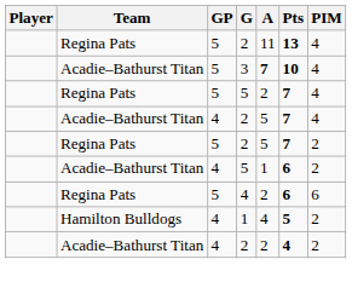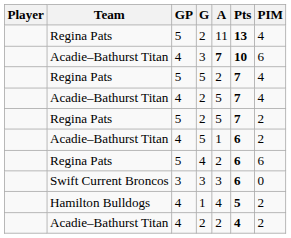Acadie–Bathurst Titan / 3 | GP: 5 -> 4
Acadie–Bathurst Titan / 3 | PIM: 4 -> 6
+ row: Swift Current Broncos | 3 | 3 | 3 | 6 | 0
